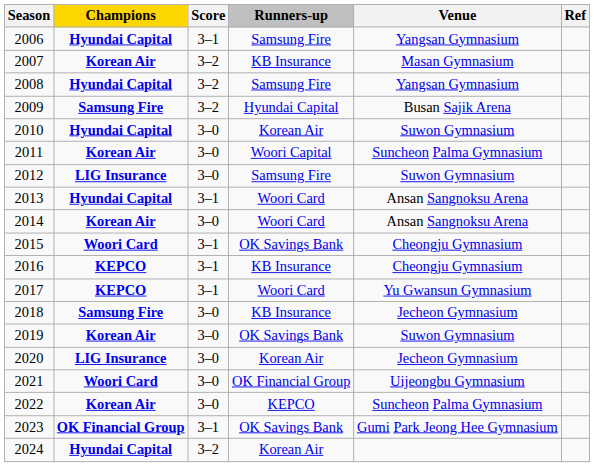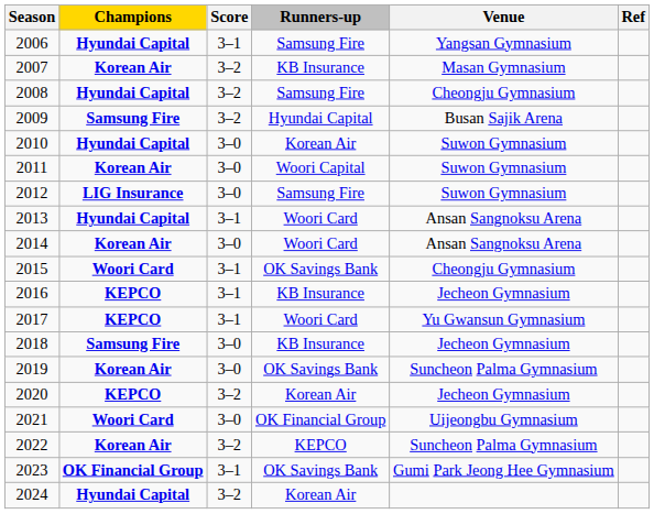2008 | Venue: Yangsan Gymnasium -> Cheongju Gymnasium
2011 | Venue: Suncheon Palma Gymnasium -> Suwon Gymnasium
2016 | Venue: Cheongju Gymnasium -> Jecheon Gymnasium
2019 | Venue: Suwon Gymnasium -> Suncheon Palma Gymnasium
2020 | Champions: LIG Insurance -> KEPCO
2020 | Score: 3–0 -> 3–2
2022 | Score: 3–0 -> 3–2
